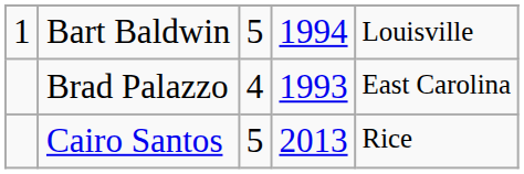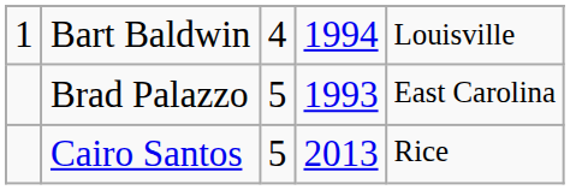Bart Baldwin | column 3: 5 -> 4
Brad Palazzo | column 3: 4 -> 5
